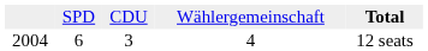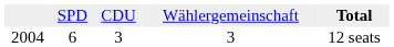2004 | column 4: 4 -> 3
